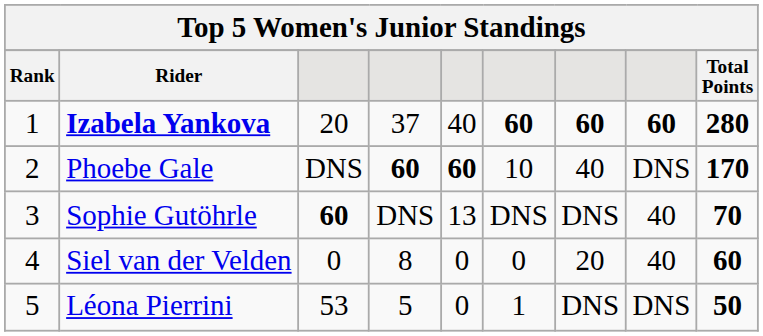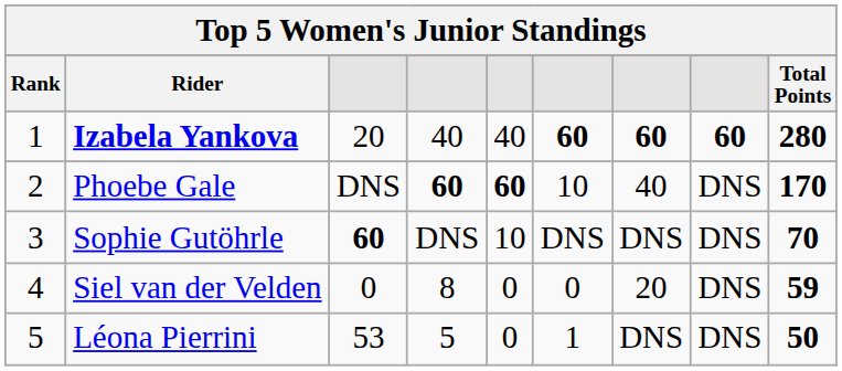Izabela Yankova | column 4: 37 -> 40
Sophie Gutöhrle | column 5: 13 -> 10
Sophie Gutöhrle | column 8: 40 -> DNS
Siel van der Velden | column 8: 40 -> DNS
Siel van der Velden | Total Points: 60 -> 59
